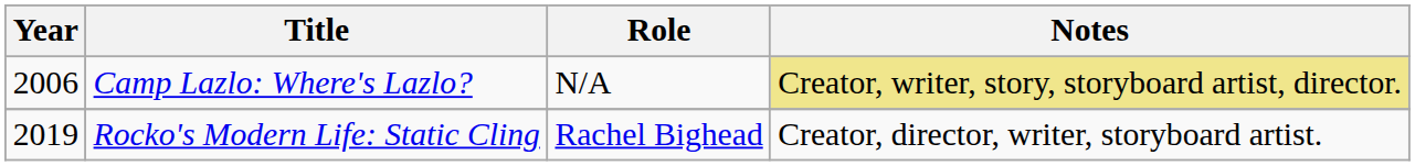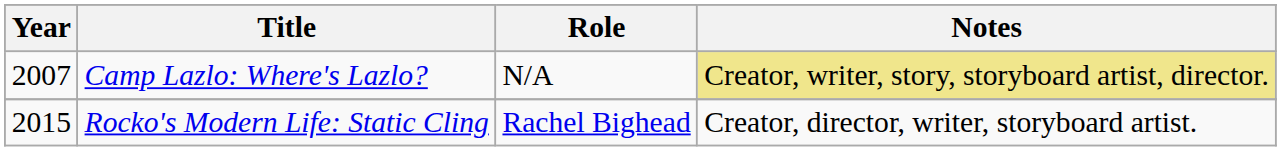Camp Lazlo: Where's Lazlo? | Year: 2006 -> 2007
Rocko's Modern Life: Static Cling | Year: 2019 -> 2015
